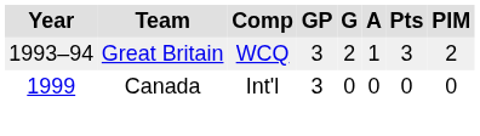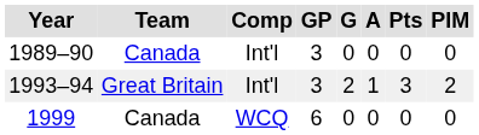+ row: 1989–90 | Canada | Int'l | 3 | 0 | 0 | 0 | 0
1993–94 | Comp: WCQ -> Int'l
1999 | Comp: Int'l -> WCQ
1999 | GP: 3 -> 6
